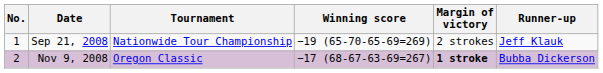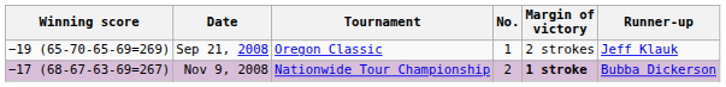columns swapped: No. <-> Winning score
Sep 21, 2008 | Tournament: Nationwide Tour Championship -> Oregon Classic
Nov 9, 2008 | Tournament: Oregon Classic -> Nationwide Tour Championship
